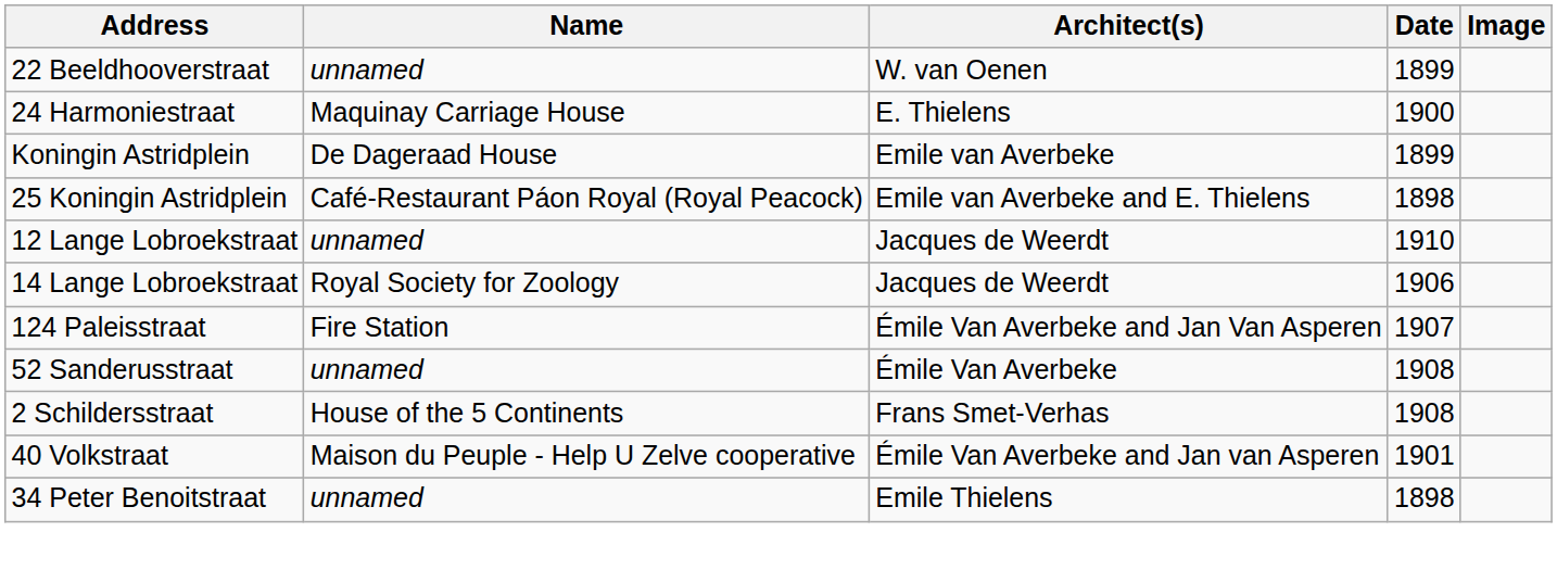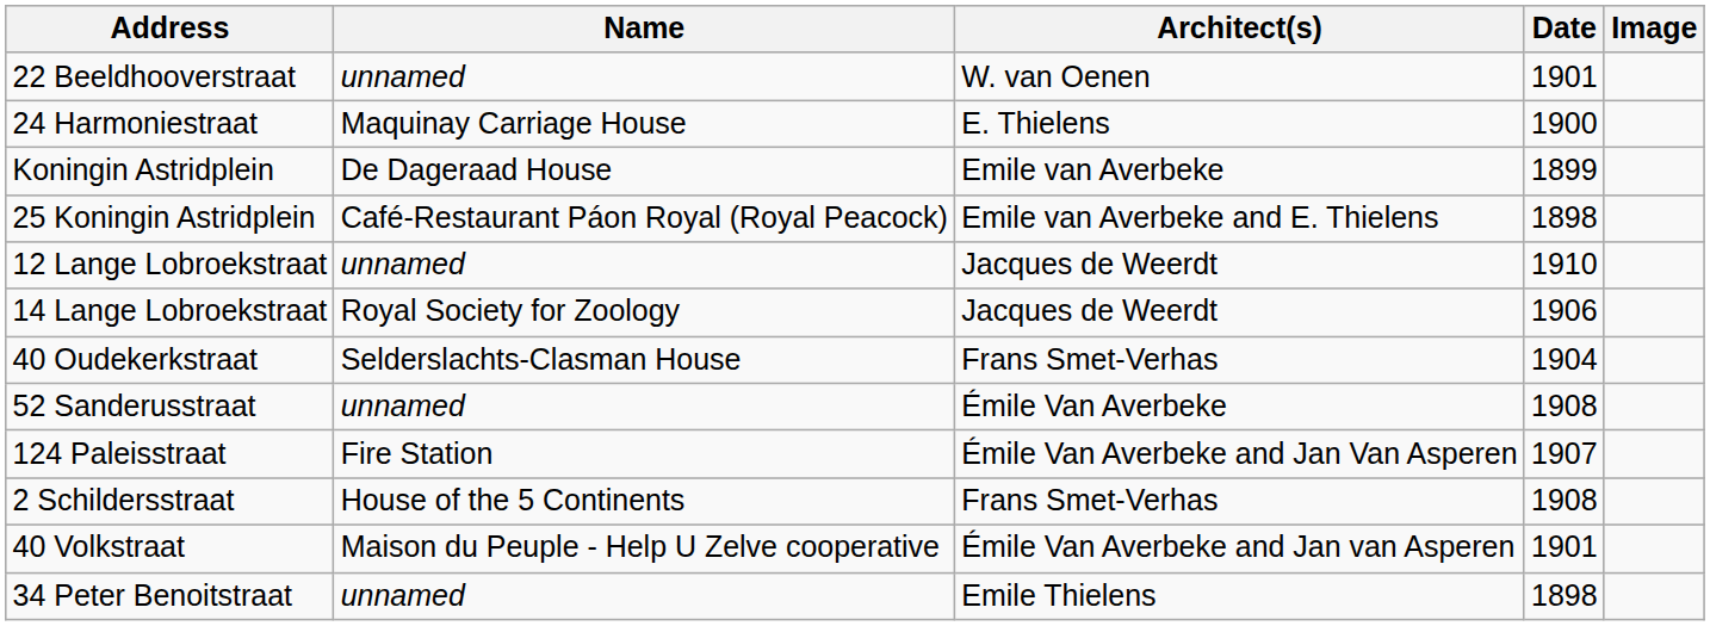22 Beeldhooverstraat | Date: 1899 -> 1901
+ row: 40 Oudekerkstraat | Selderslachts-Clasman House | Frans Smet-Verhas | 1904
rows swapped: 124 Paleisstraat <-> 52 Sanderusstraat
